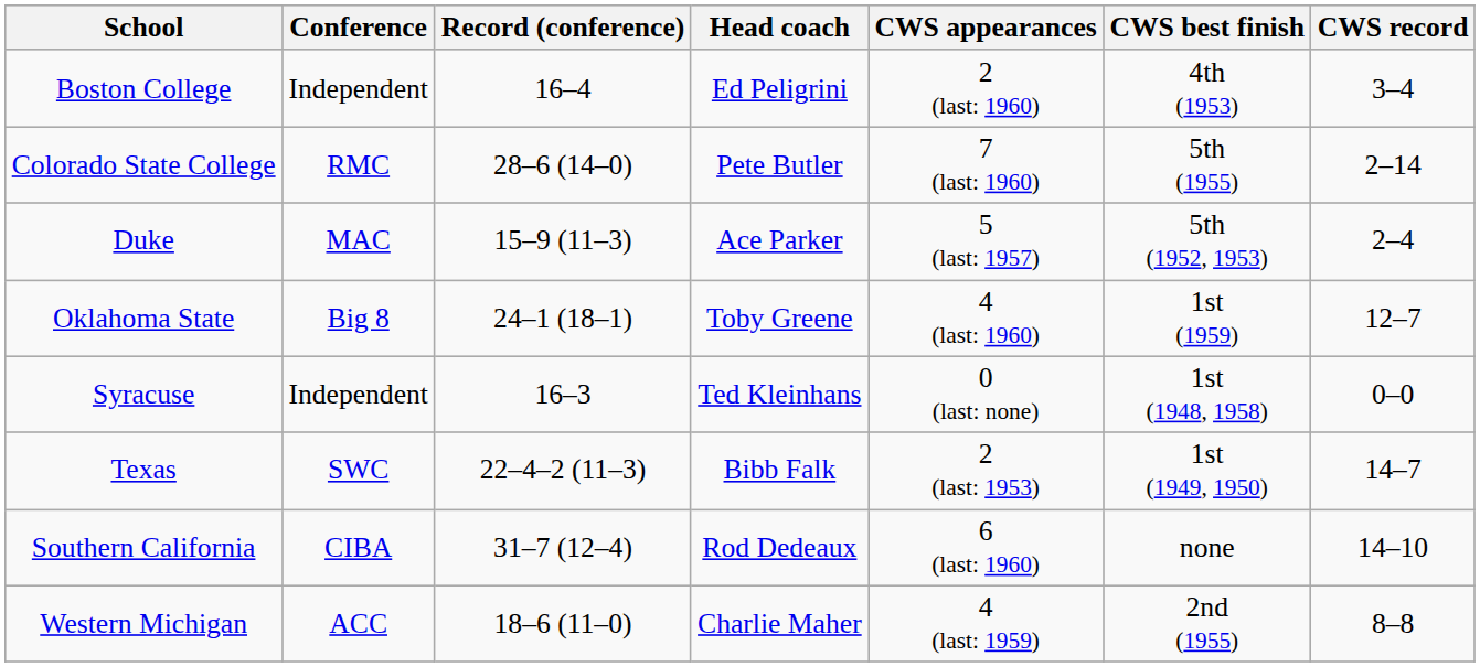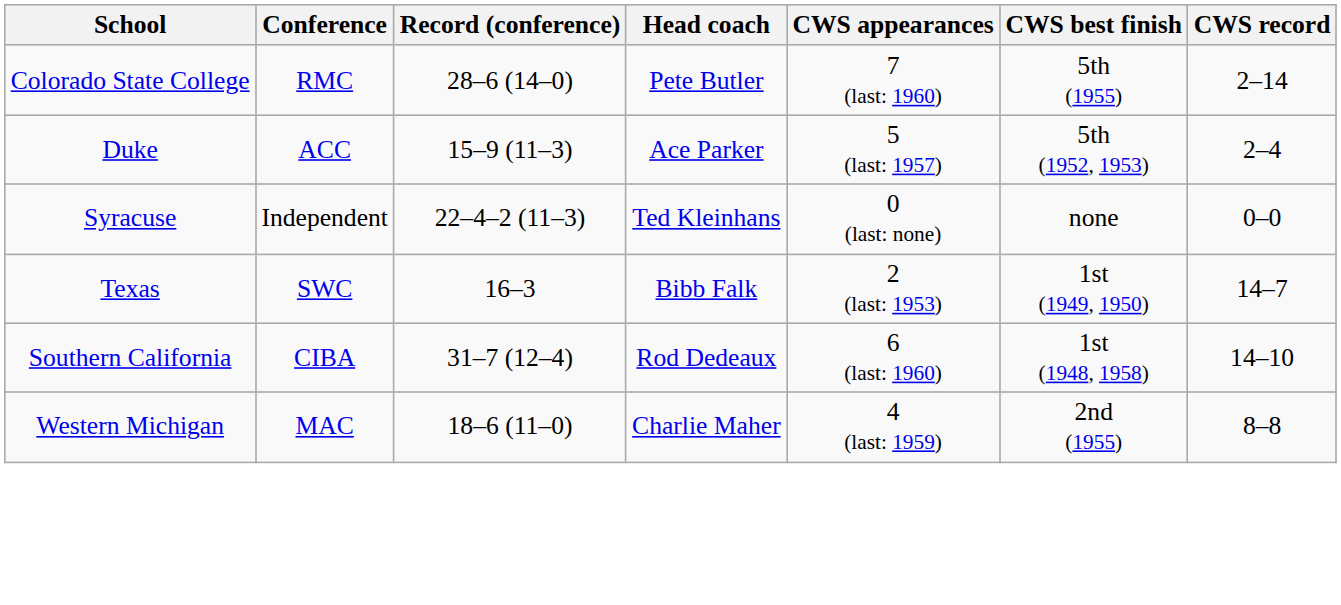- row: Boston College | Independent | 16–4 | Ed Peligrini | 2 (last: 1960) | 4th (1953) | 3–4
Duke | Conference: MAC -> ACC
- row: Oklahoma State | Big 8 | 24–1 (18–1) | Toby Greene | 4 (last: 1960) | 1st (1959) | 12–7
Syracuse | Record (conference): 16–3 -> 22–4–2 (11–3)
Syracuse | CWS best finish: 1st (1948, 1958) -> none
Texas | Record (conference): 22–4–2 (11–3) -> 16–3
Southern California | CWS best finish: none -> 1st (1948, 1958)
Western Michigan | Conference: ACC -> MAC
